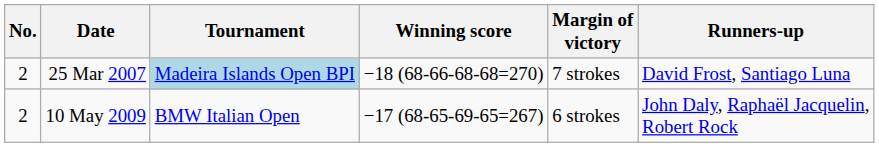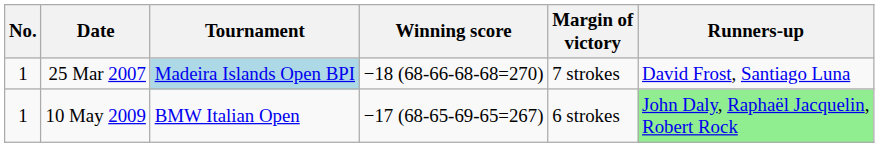25 Mar 2007 | No.: 2 -> 1
10 May 2009 | No.: 2 -> 1
10 May 2009 | Runners-up: no background -> lightgreen background
